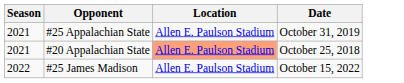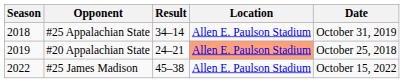+ column: Result | 34–14 | 24–21 | 45–38
#25 Appalachian State | Season: 2021 -> 2018
#20 Appalachian State | Season: 2021 -> 2019
